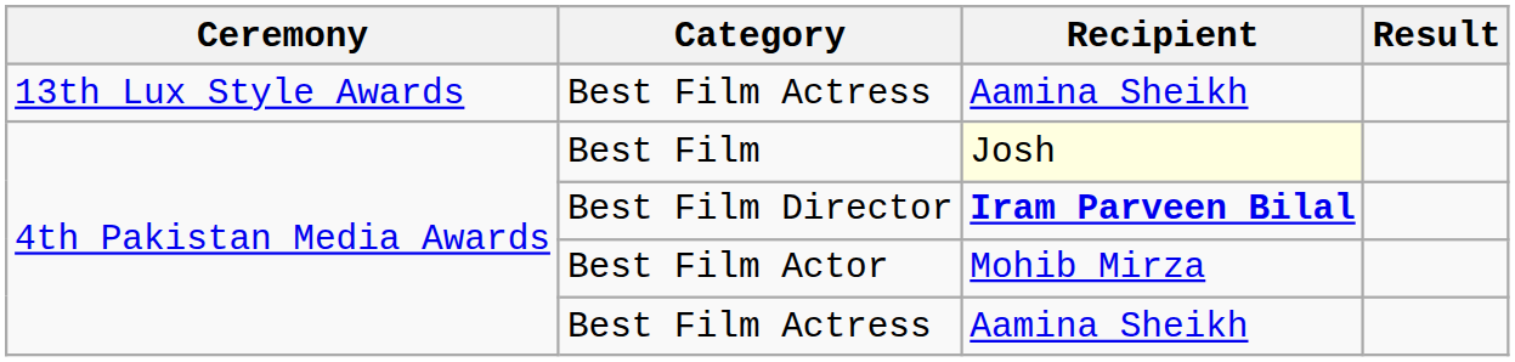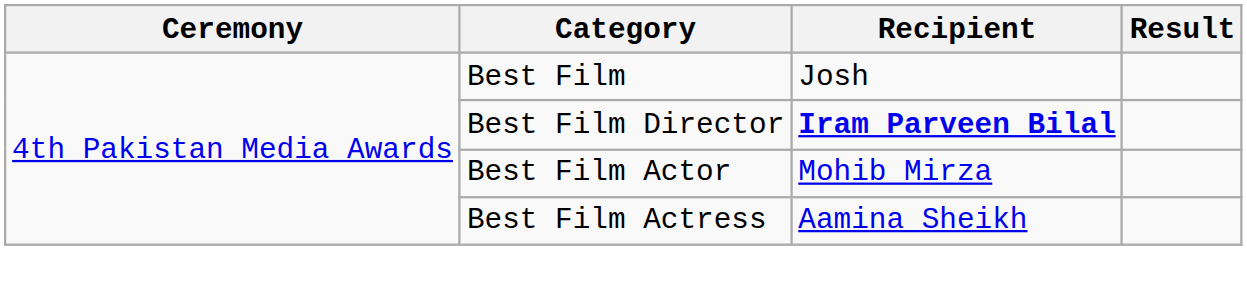- row: 13th Lux Style Awards | Best Film Actress | Aamina Sheikh
Best Film | Recipient: lightyellow background -> no background
